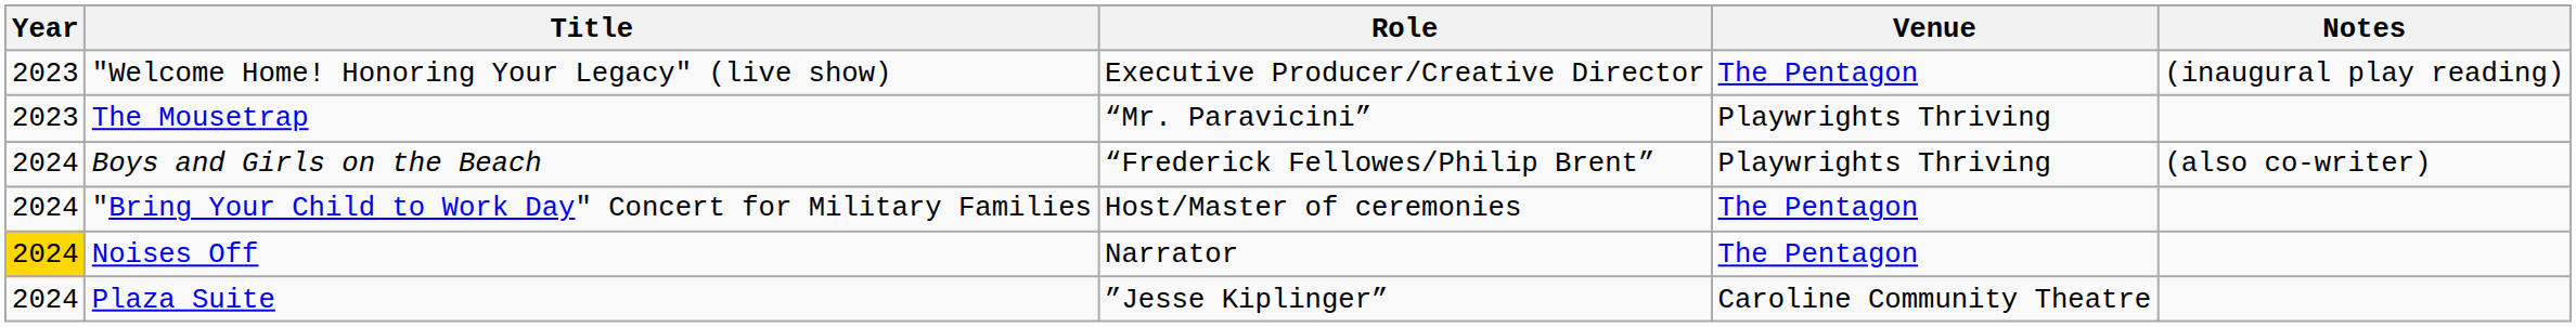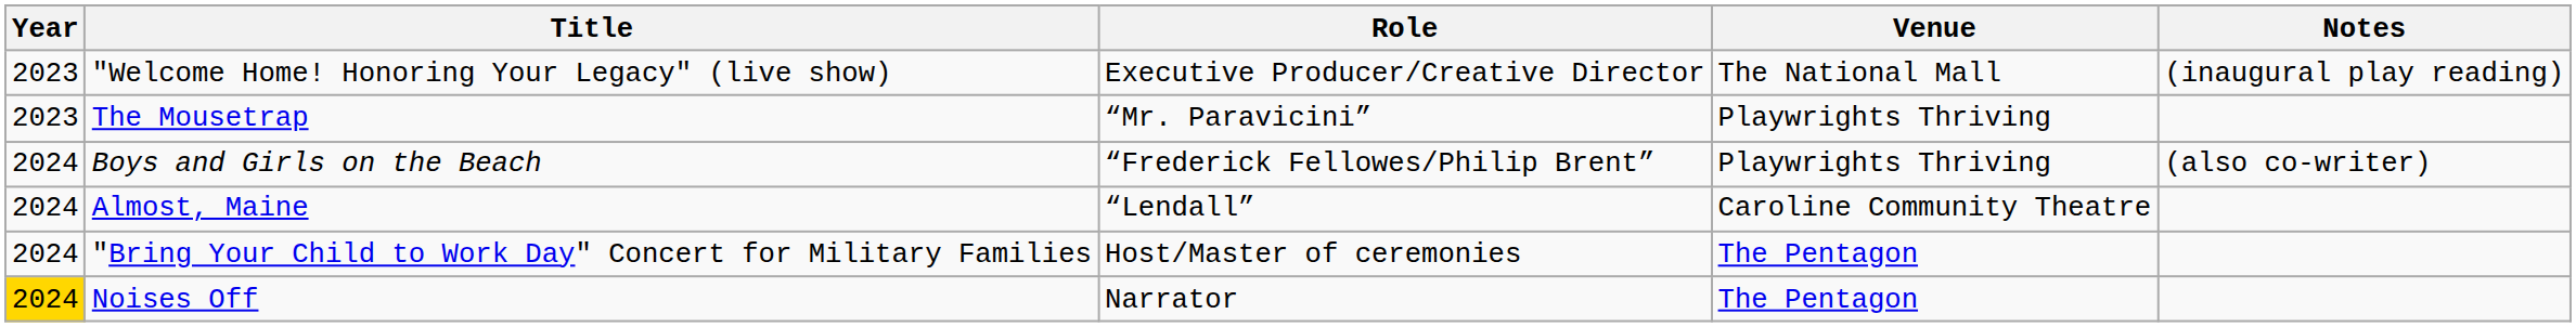"Welcome Home! Honoring Your Legacy" (live show) | Venue: The Pentagon -> The National Mall
+ row: 2024 | Almost, Maine | “Lendall” | Caroline Community Theatre
- row: 2024 | Plaza Suite | ”Jesse Kiplinger” | Caroline Community Theatre
